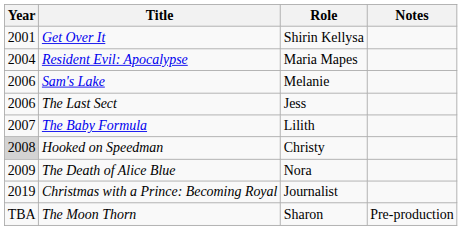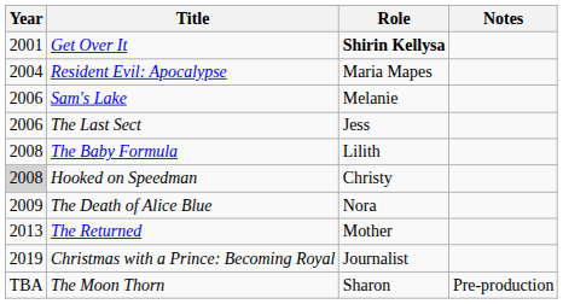Get Over It | Role: normal -> bold
The Baby Formula | Year: 2007 -> 2008
+ row: 2013 | The Returned | Mother
